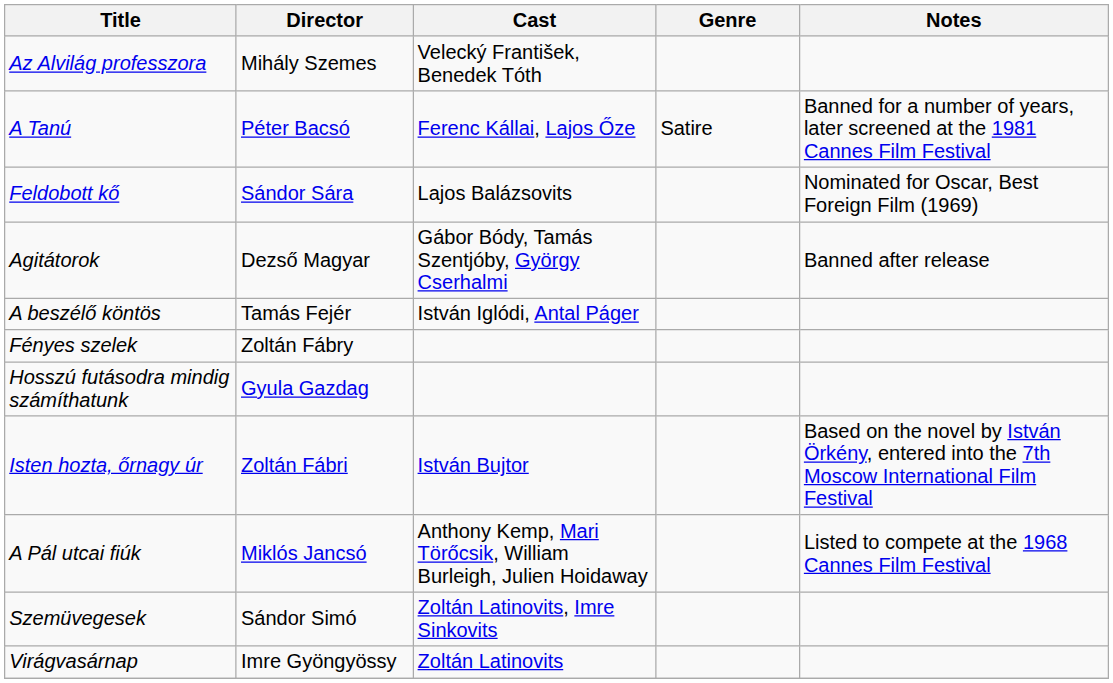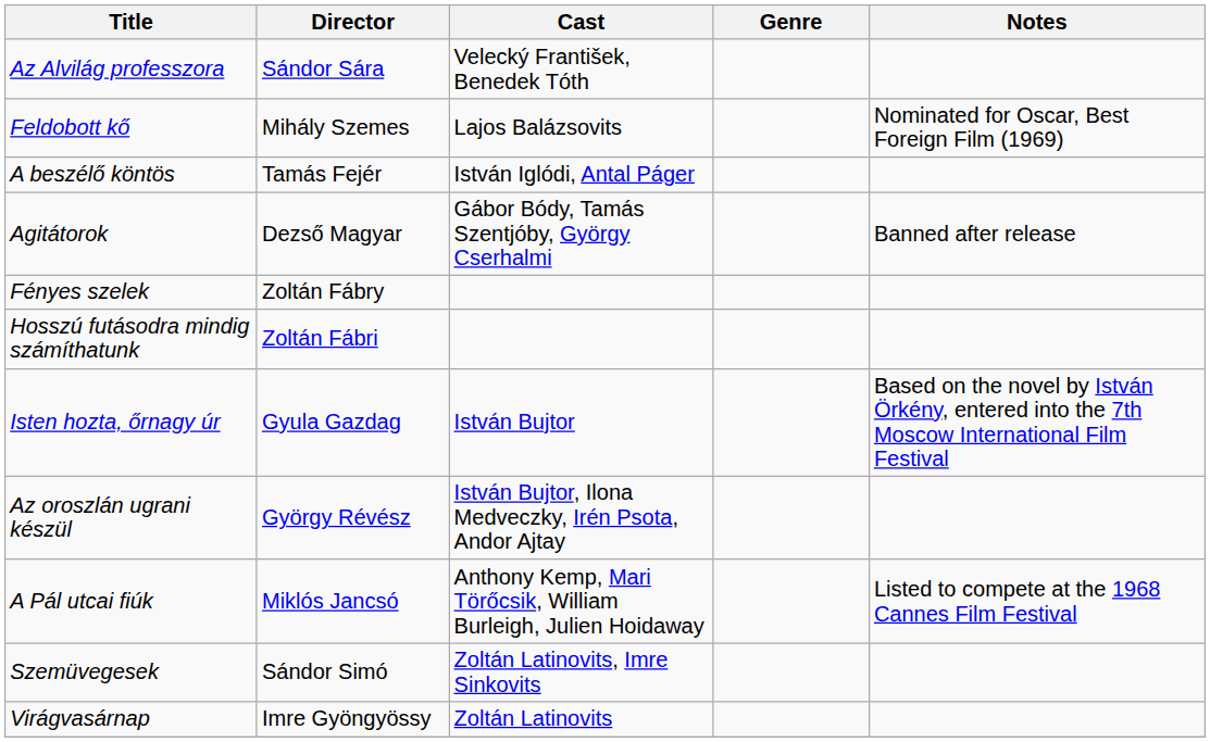Az Alvilág professzora | Director: Mihály Szemes -> Sándor Sára
- row: A Tanú | Péter Bacsó | Ferenc Kállai, Lajos Őze | Satire | Banned for a number of years, later screened at the 1981 Cannes Film Festival
Feldobott kő | Director: Sándor Sára -> Mihály Szemes
rows swapped: A beszélő köntös <-> Agitátorok
Hosszú futásodra mindig számíthatunk | Director: Gyula Gazdag -> Zoltán Fábri
Isten hozta, őrnagy úr | Director: Zoltán Fábri -> Gyula Gazdag
+ row: Az oroszlán ugrani készül | György Révész | István Bujtor, Ilona Medveczky, Irén Psota, Andor Ajtay
